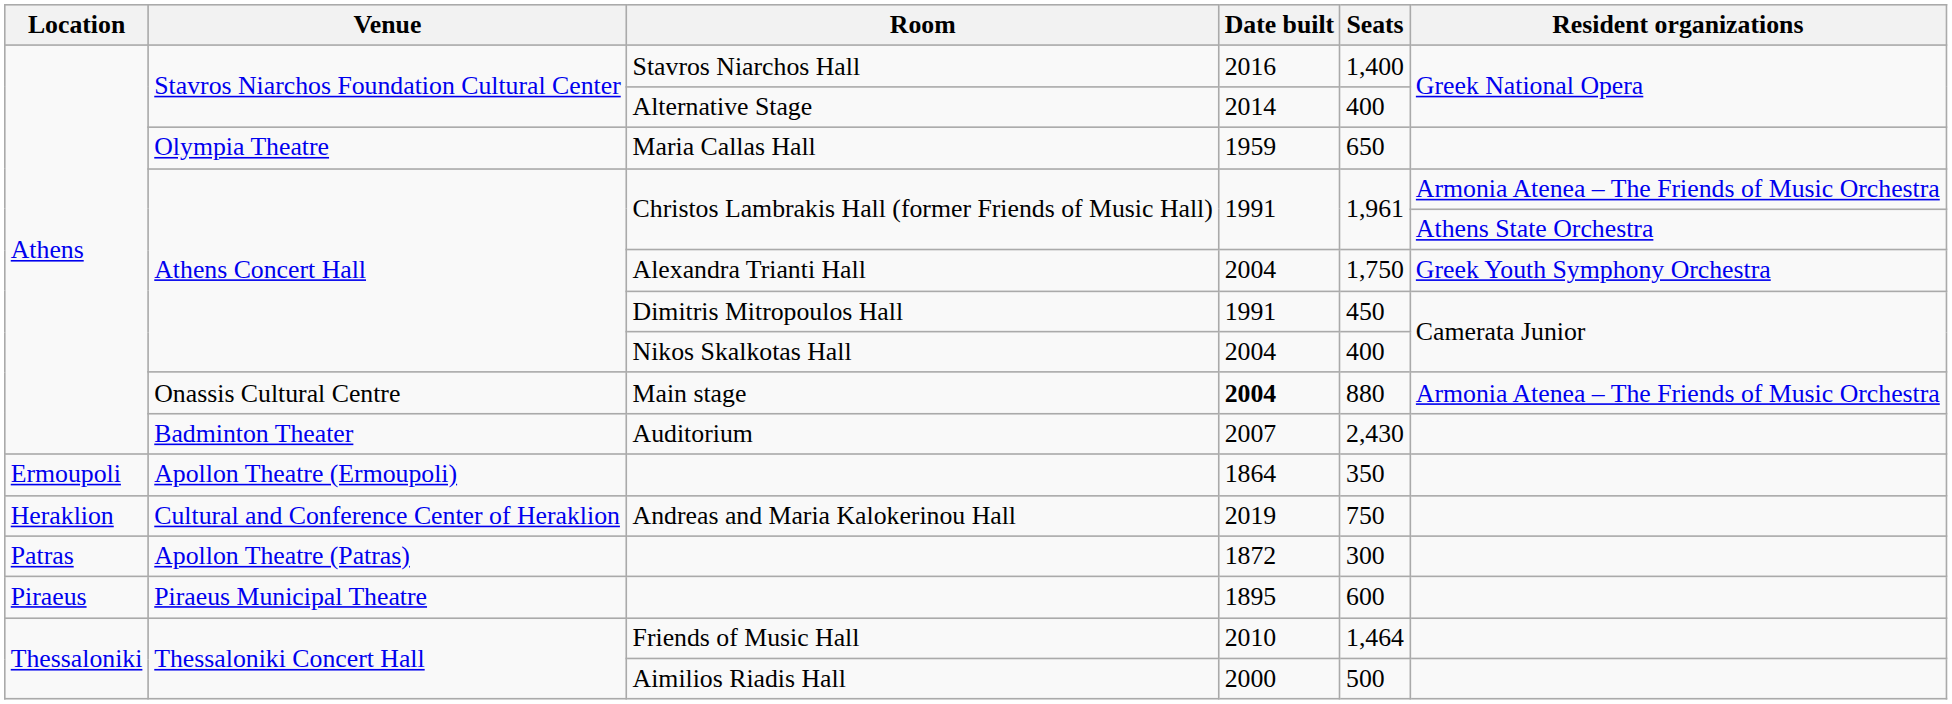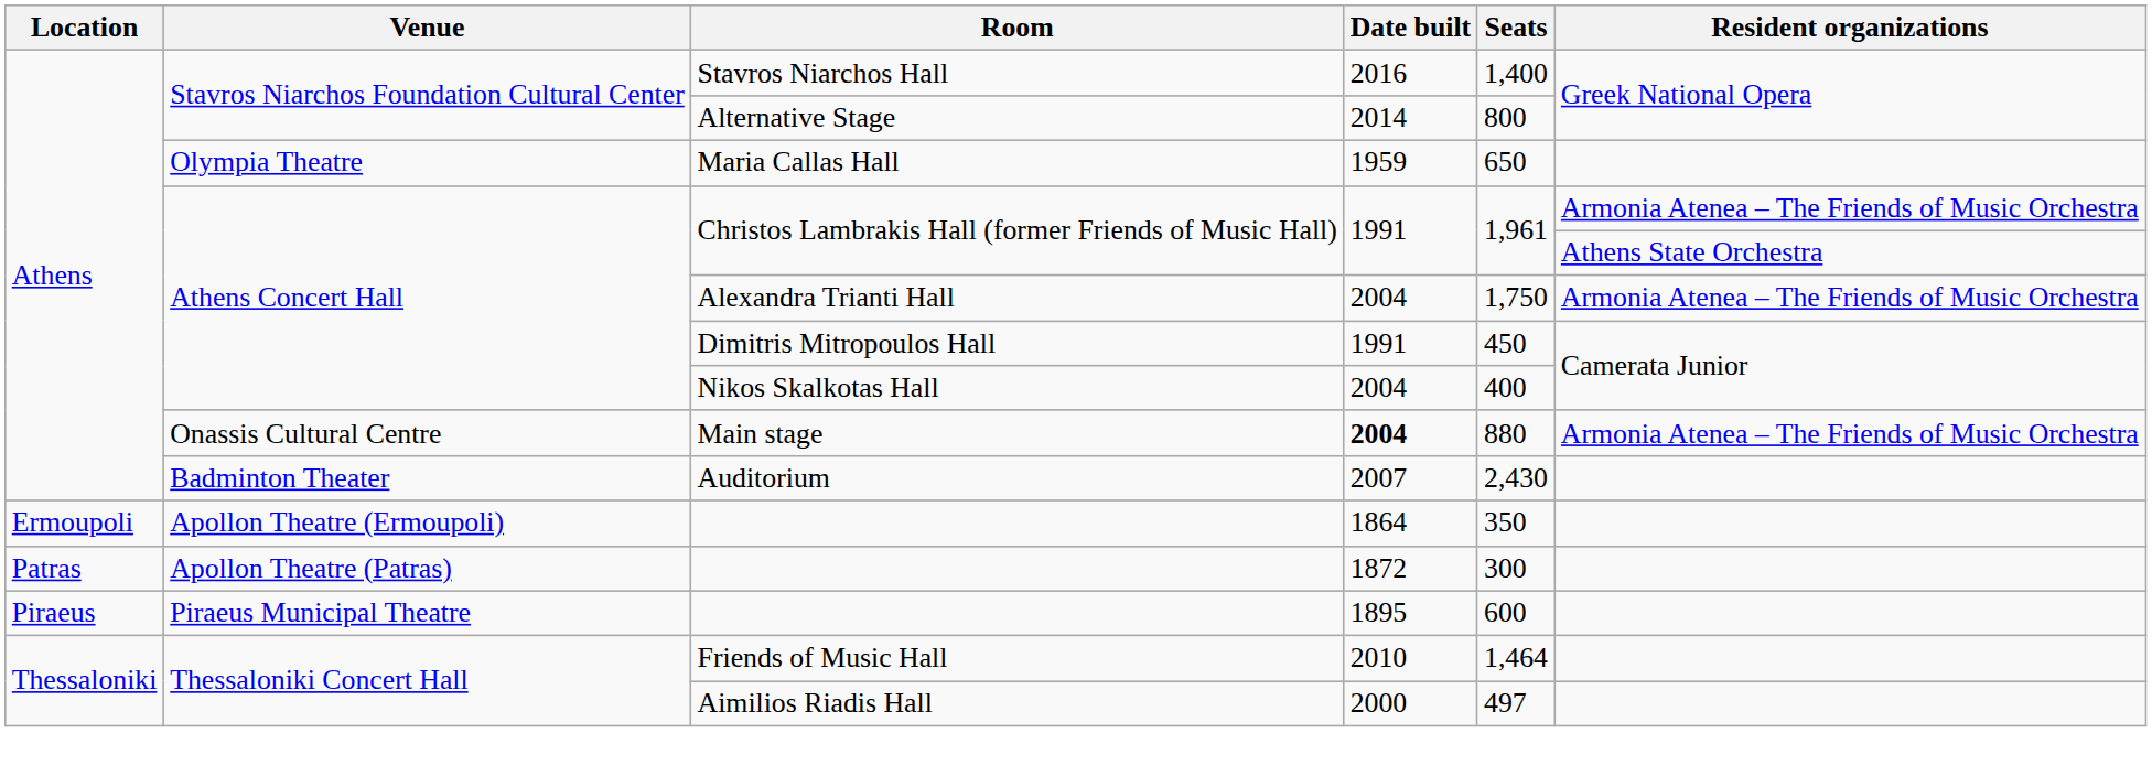Alternative Stage | Seats: 400 -> 800
Alexandra Trianti Hall | Resident organizations: Greek Youth Symphony Orchestra -> Armonia Atenea – The Friends of Music Orchestra
- row: Heraklion | Cultural and Conference Center of Heraklion | Andreas and Maria Kalokerinou Hall | 2019 | 750
Aimilios Riadis Hall | Seats: 500 -> 497
